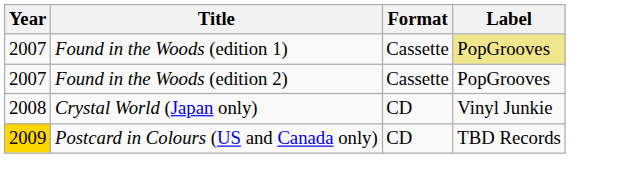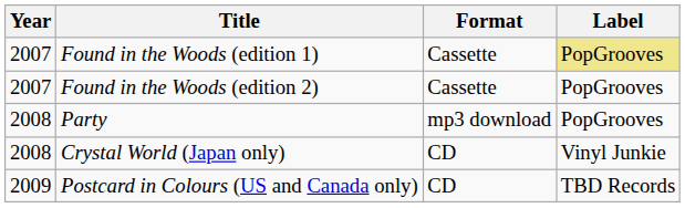+ row: 2008 | Party | mp3 download | PopGrooves
Postcard in Colours (US and Canada only) | Year: gold background -> no background
